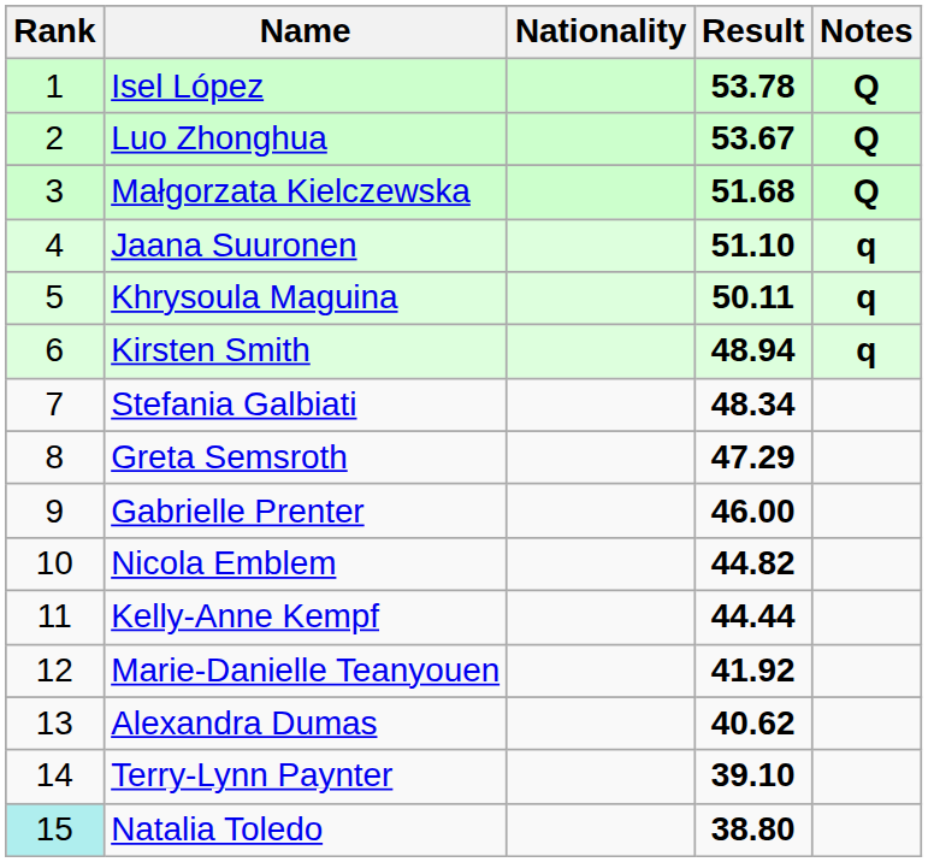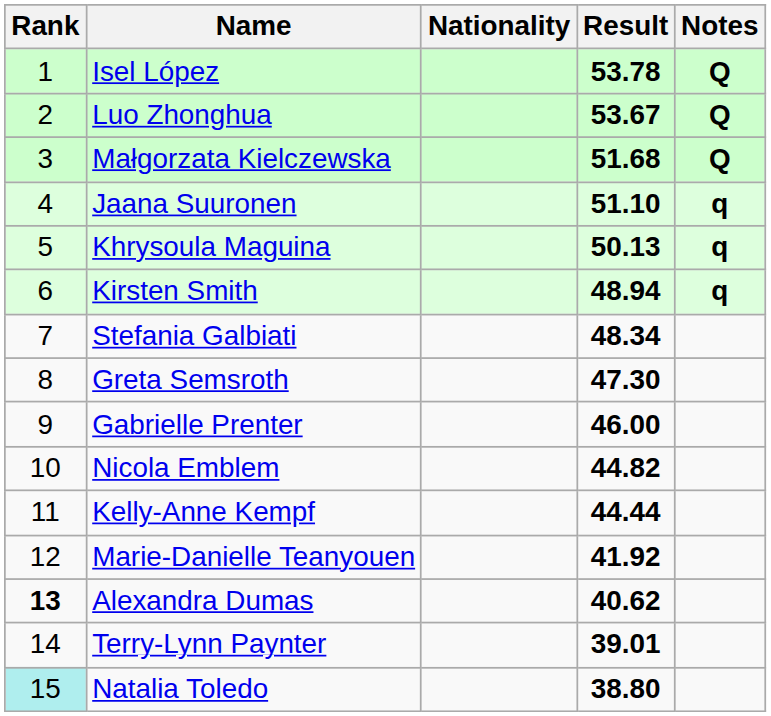Khrysoula Maguina | Result: 50.11 -> 50.13
Greta Semsroth | Result: 47.29 -> 47.30
Alexandra Dumas | Rank: normal -> bold
Terry-Lynn Paynter | Result: 39.10 -> 39.01
